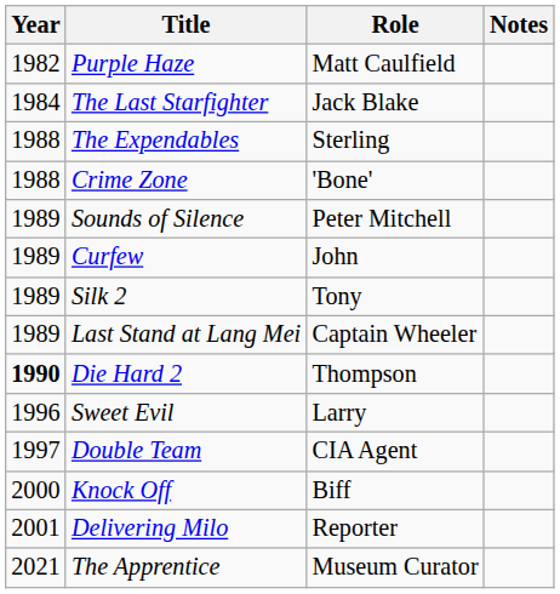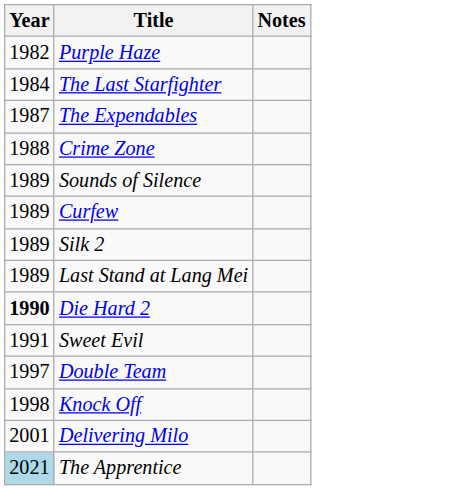- column: Role | Matt Caulfield | Jack Blake | Sterling | 'Bone' | Peter Mitchell | John | Tony | Captain Wheeler | Thompson | Larry | CIA Agent | Biff | Reporter | Museum Curator
The Expendables | Year: 1988 -> 1987
Sweet Evil | Year: 1996 -> 1991
Knock Off | Year: 2000 -> 1998
The Apprentice | Year: no background -> lightblue background
